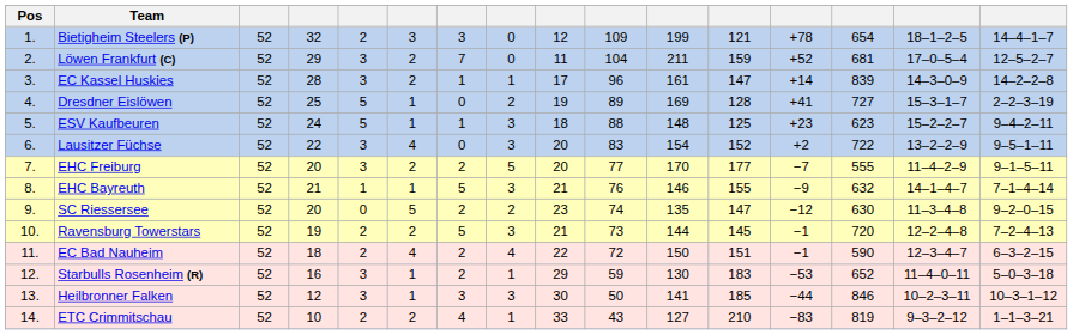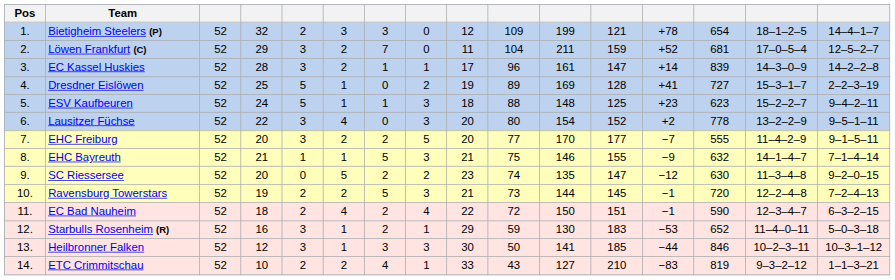Lausitzer Füchse | column 10: 83 -> 80
Lausitzer Füchse | column 14: 722 -> 778
EHC Bayreuth | column 10: 76 -> 75
